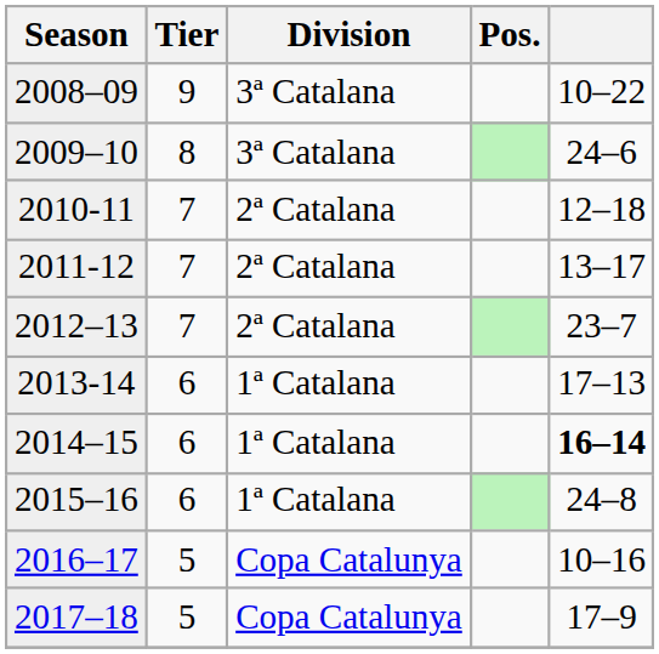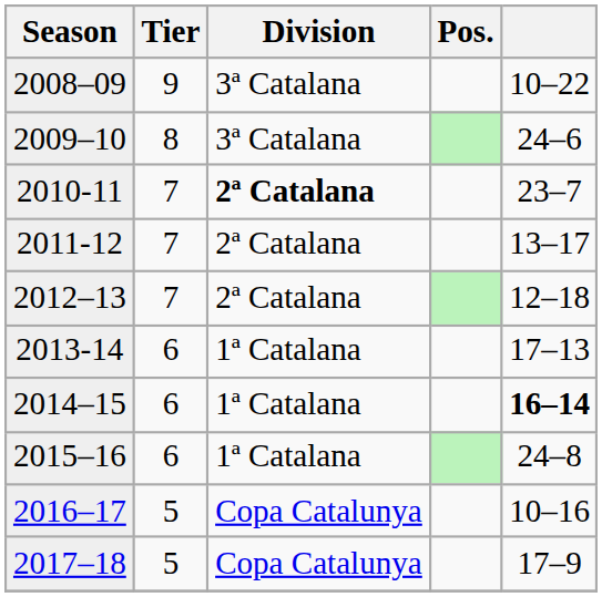2010-11 | Division: normal -> bold
2010-11 | column 5: 12–18 -> 23–7
2012–13 | column 5: 23–7 -> 12–18
